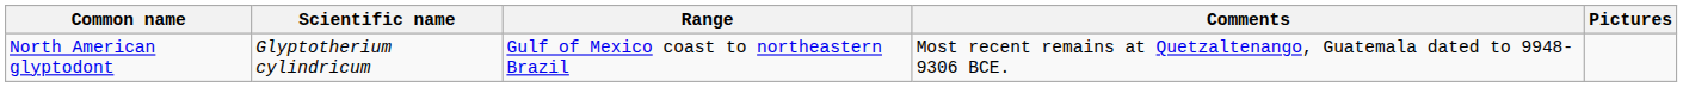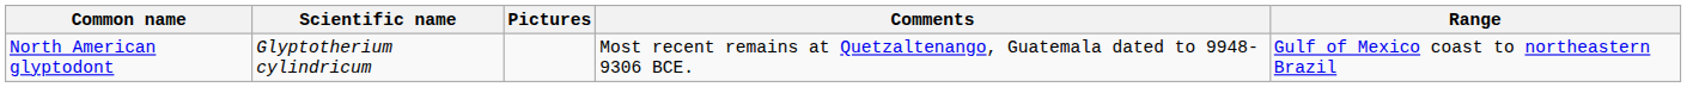columns swapped: Range <-> Pictures
